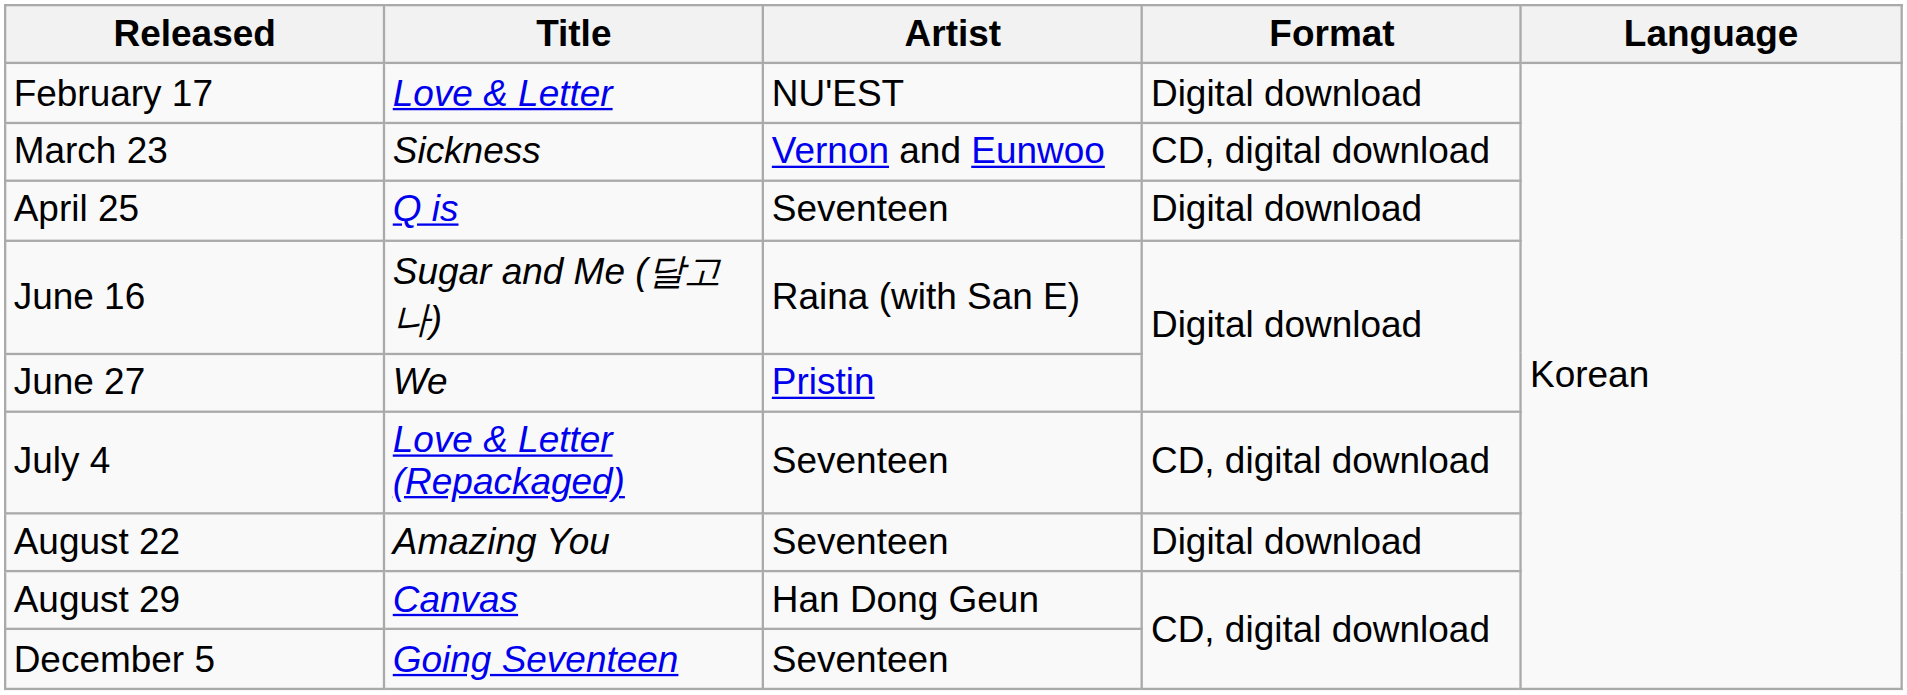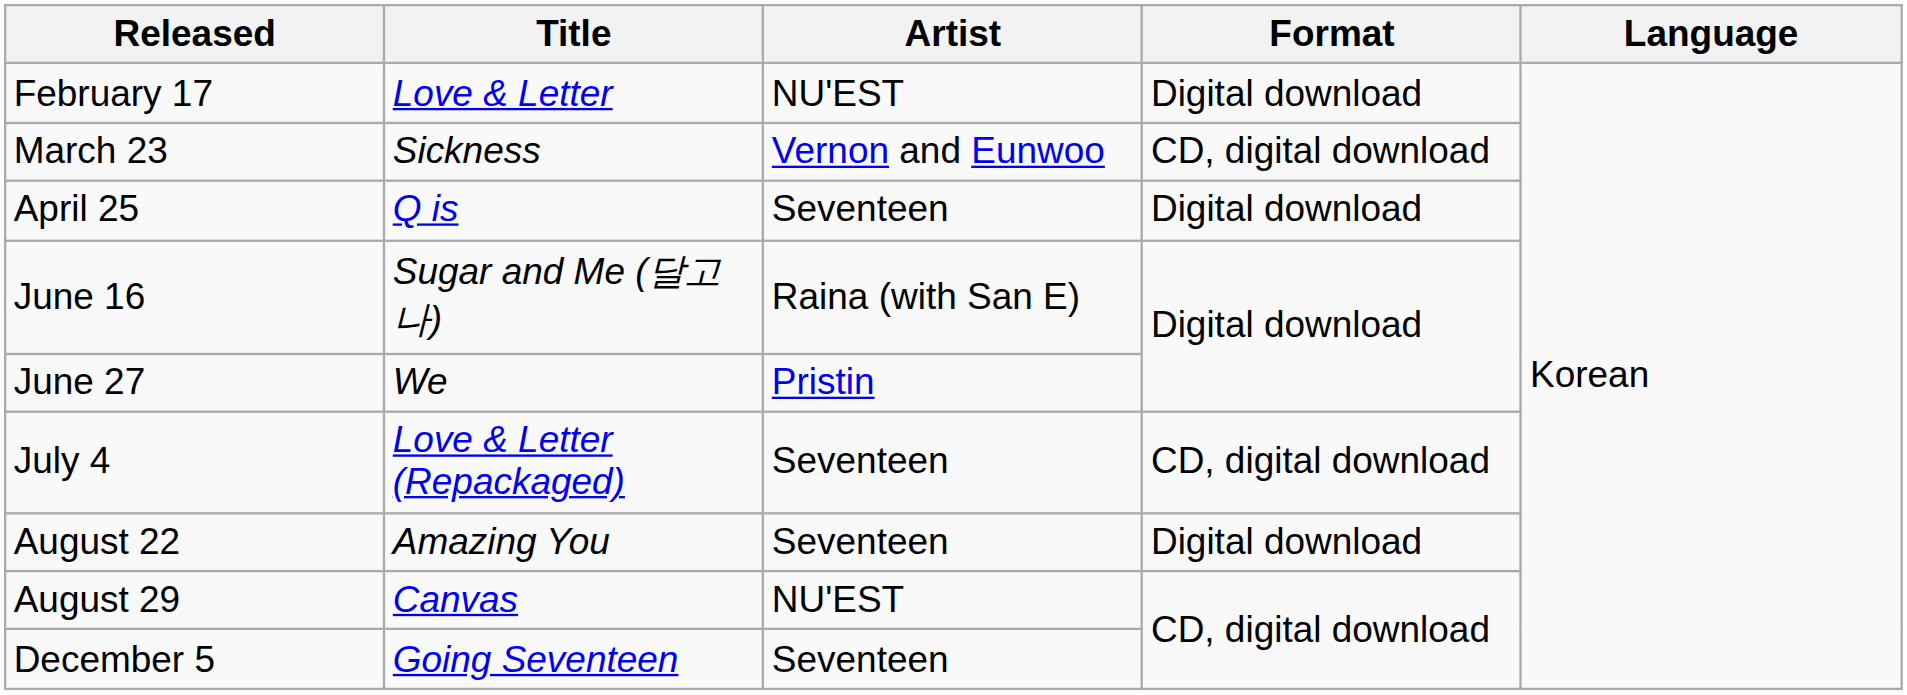August 29 | Artist: Han Dong Geun -> NU'EST
